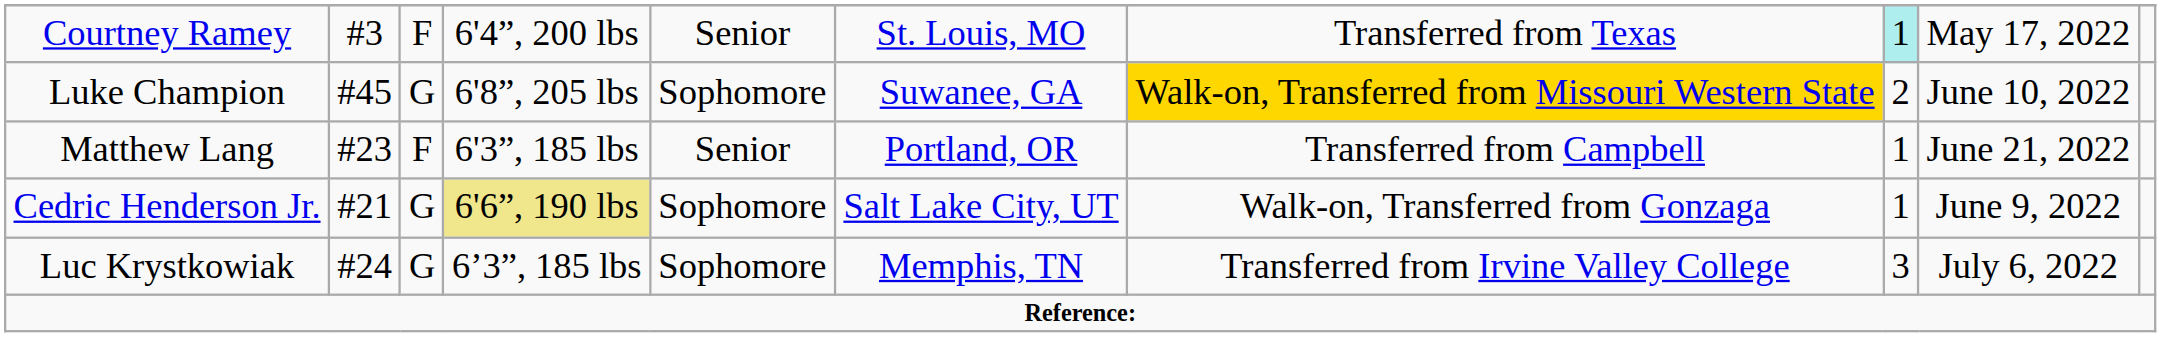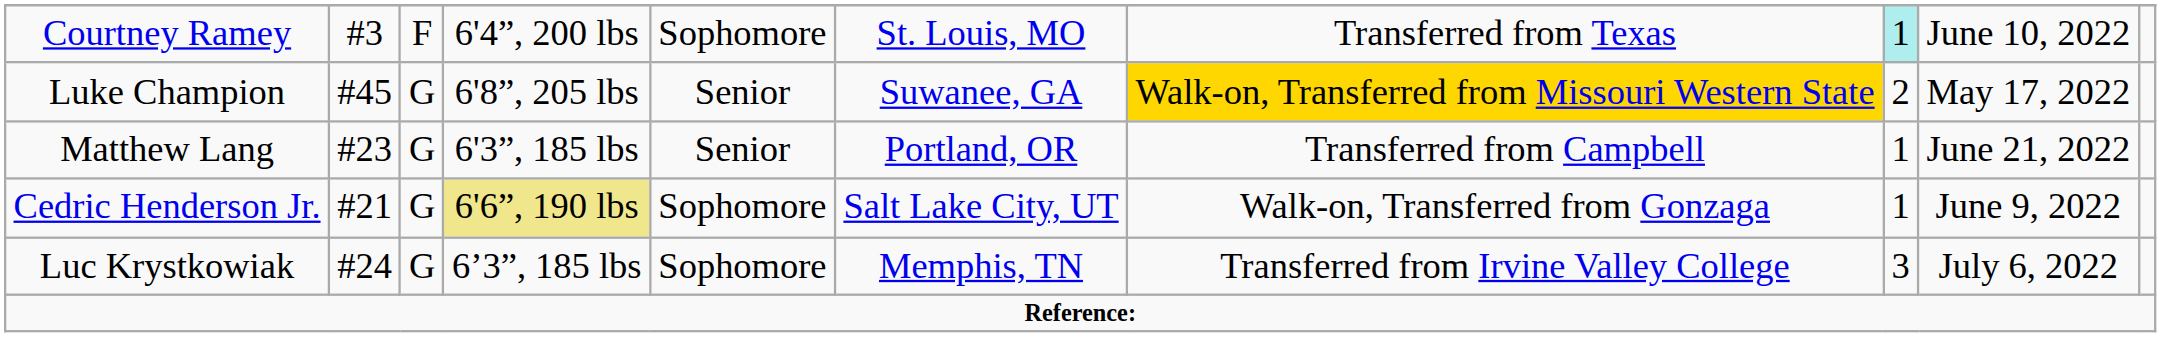Courtney Ramey | column 5: Senior -> Sophomore
Courtney Ramey | column 9: May 17, 2022 -> June 10, 2022
Luke Champion | column 5: Sophomore -> Senior
Luke Champion | column 9: June 10, 2022 -> May 17, 2022
Matthew Lang | column 3: F -> G
